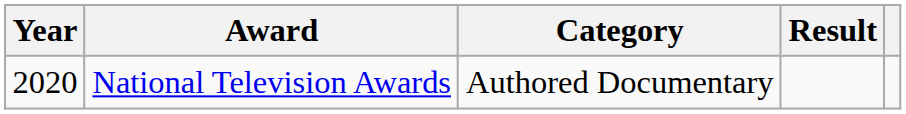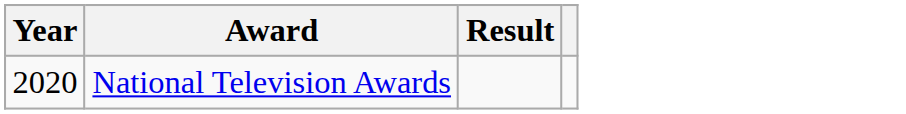- column: Category | Authored Documentary
